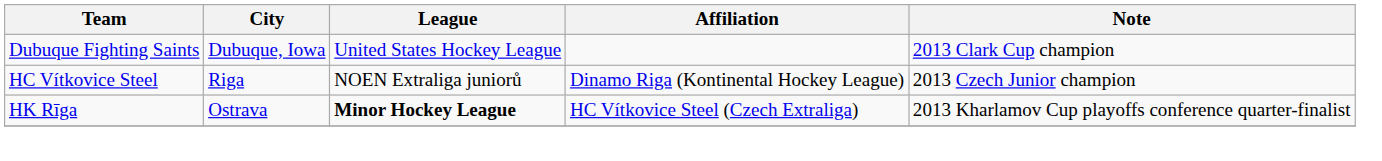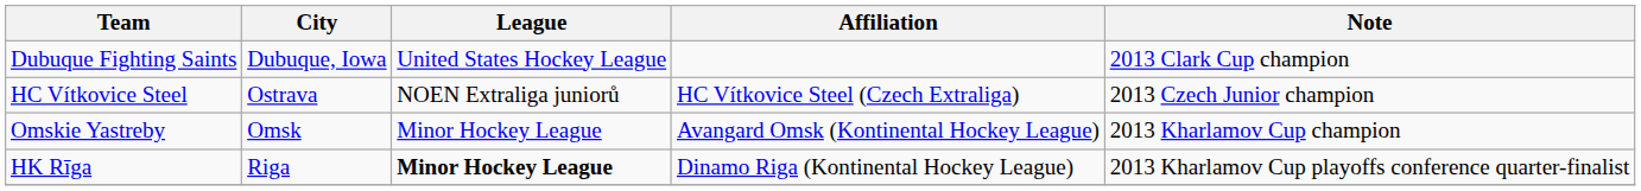HC Vítkovice Steel | City: Riga -> Ostrava
HC Vítkovice Steel | Affiliation: Dinamo Riga (Kontinental Hockey League) -> HC Vítkovice Steel (Czech Extraliga)
+ row: Omskie Yastreby | Omsk | Minor Hockey League | Avangard Omsk (Kontinental Hockey League) | 2013 Kharlamov Cup champion
HK Rīga | City: Ostrava -> Riga
HK Rīga | Affiliation: HC Vítkovice Steel (Czech Extraliga) -> Dinamo Riga (Kontinental Hockey League)
